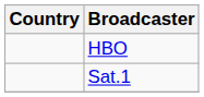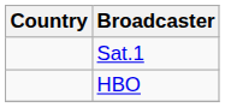rows swapped: Sat.1 <-> HBO
